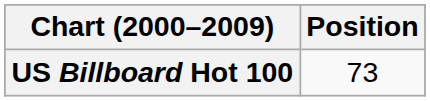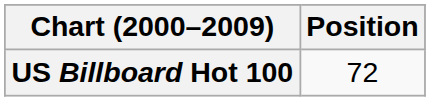US Billboard Hot 100 | Position: 73 -> 72
